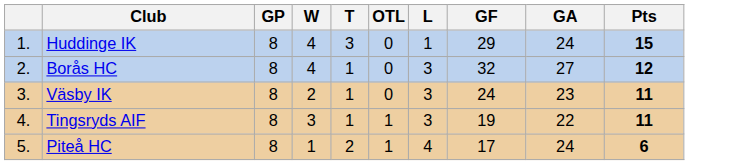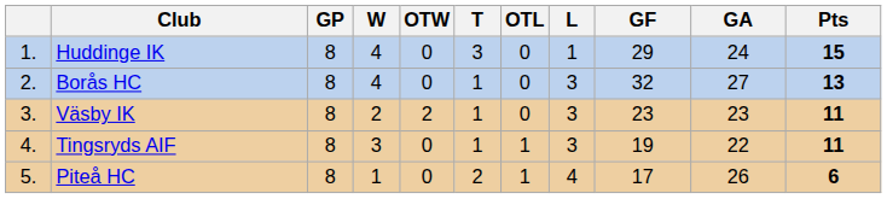+ column: OTW | 0 | 0 | 2 | 0 | 0
Borås HC | Pts: 12 -> 13
Väsby IK | GF: 24 -> 23
Piteå HC | GA: 24 -> 26
